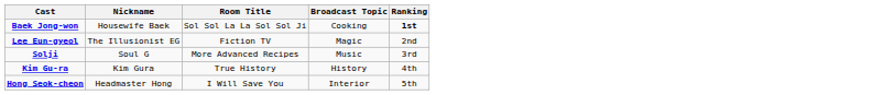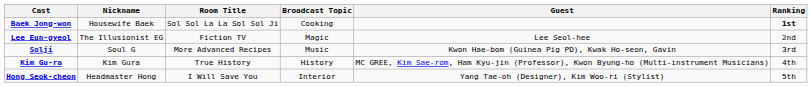+ column: Guest | Lee Seol-hee | Kwon Hae-bom (Guinea Pig PD), Kwak Ho-seon, Gavin | MC GREE, Kim Sae-rom, Ham Kyu-jin (Professor), Kwon Byung-ho (Multi-instrument Musicians) | Yang Tae-oh (Designer), Kim Woo-ri (Stylist)
